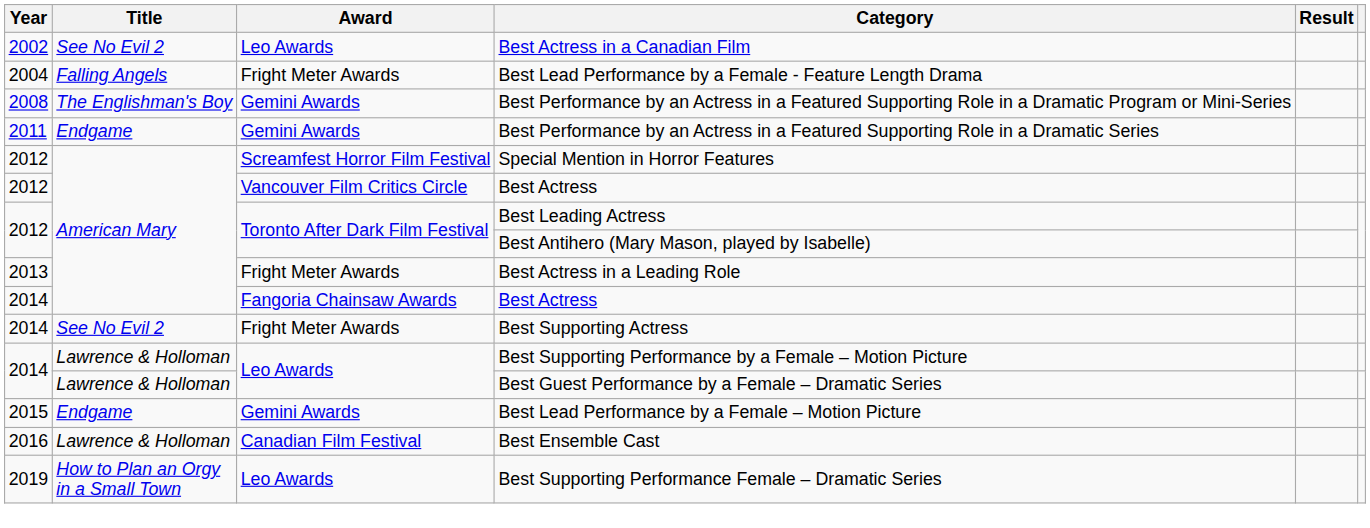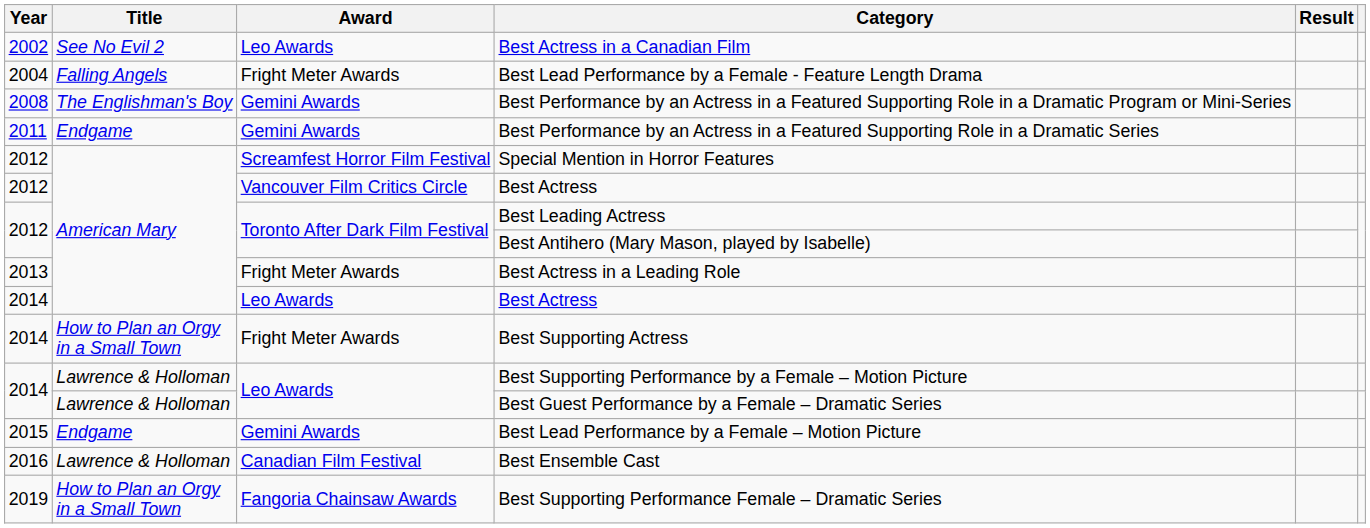2014 / Best Actress | Award: Fangoria Chainsaw Awards -> Leo Awards
Best Supporting Actress | Title: See No Evil 2 -> How to Plan an Orgy in a Small Town
Best Supporting Performance Female – Dramatic Series | Award: Leo Awards -> Fangoria Chainsaw Awards
